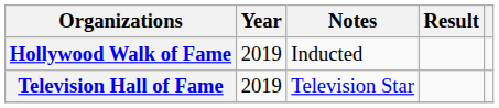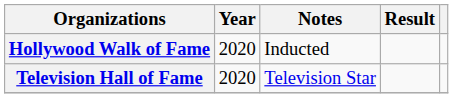Hollywood Walk of Fame | Year: 2019 -> 2020
Television Hall of Fame | Year: 2019 -> 2020
